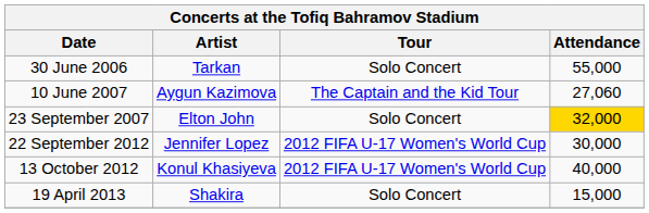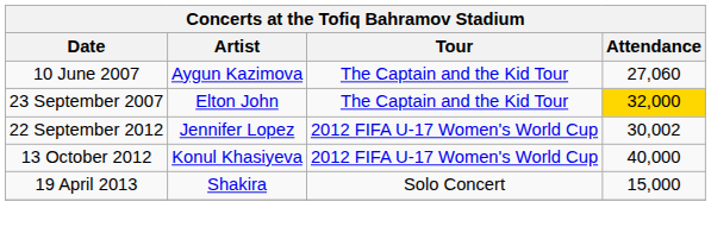- row: 30 June 2006 | Tarkan | Solo Concert | 55,000
23 September 2007 | Tour: Solo Concert -> The Captain and the Kid Tour
22 September 2012 | Attendance: 30,000 -> 30,002
